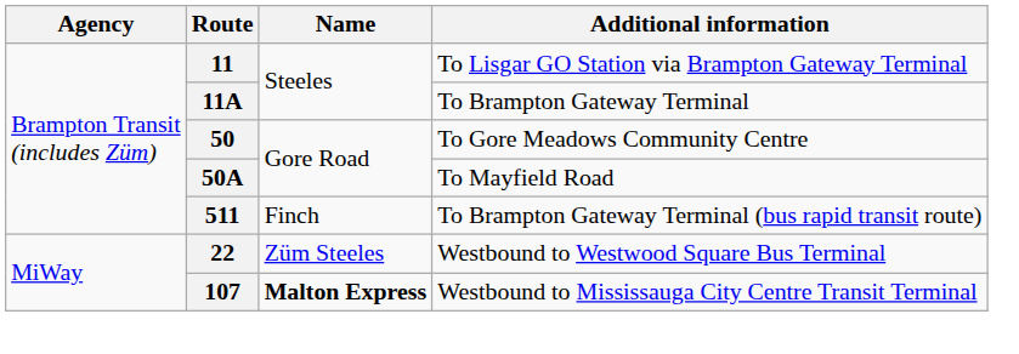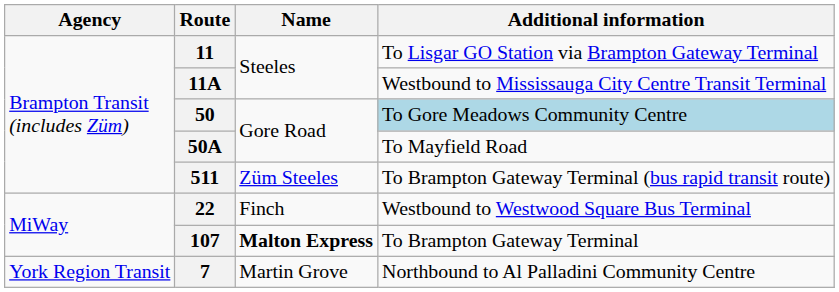11A | Additional information: To Brampton Gateway Terminal -> Westbound to Mississauga City Centre Transit Terminal
50 | Additional information: no background -> lightblue background
511 | Name: Finch -> Züm Steeles
22 | Name: Züm Steeles -> Finch
107 | Additional information: Westbound to Mississauga City Centre Transit Terminal -> To Brampton Gateway Terminal
+ row: York Region Transit | 7 | Martin Grove | Northbound to Al Palladini Community Centre
